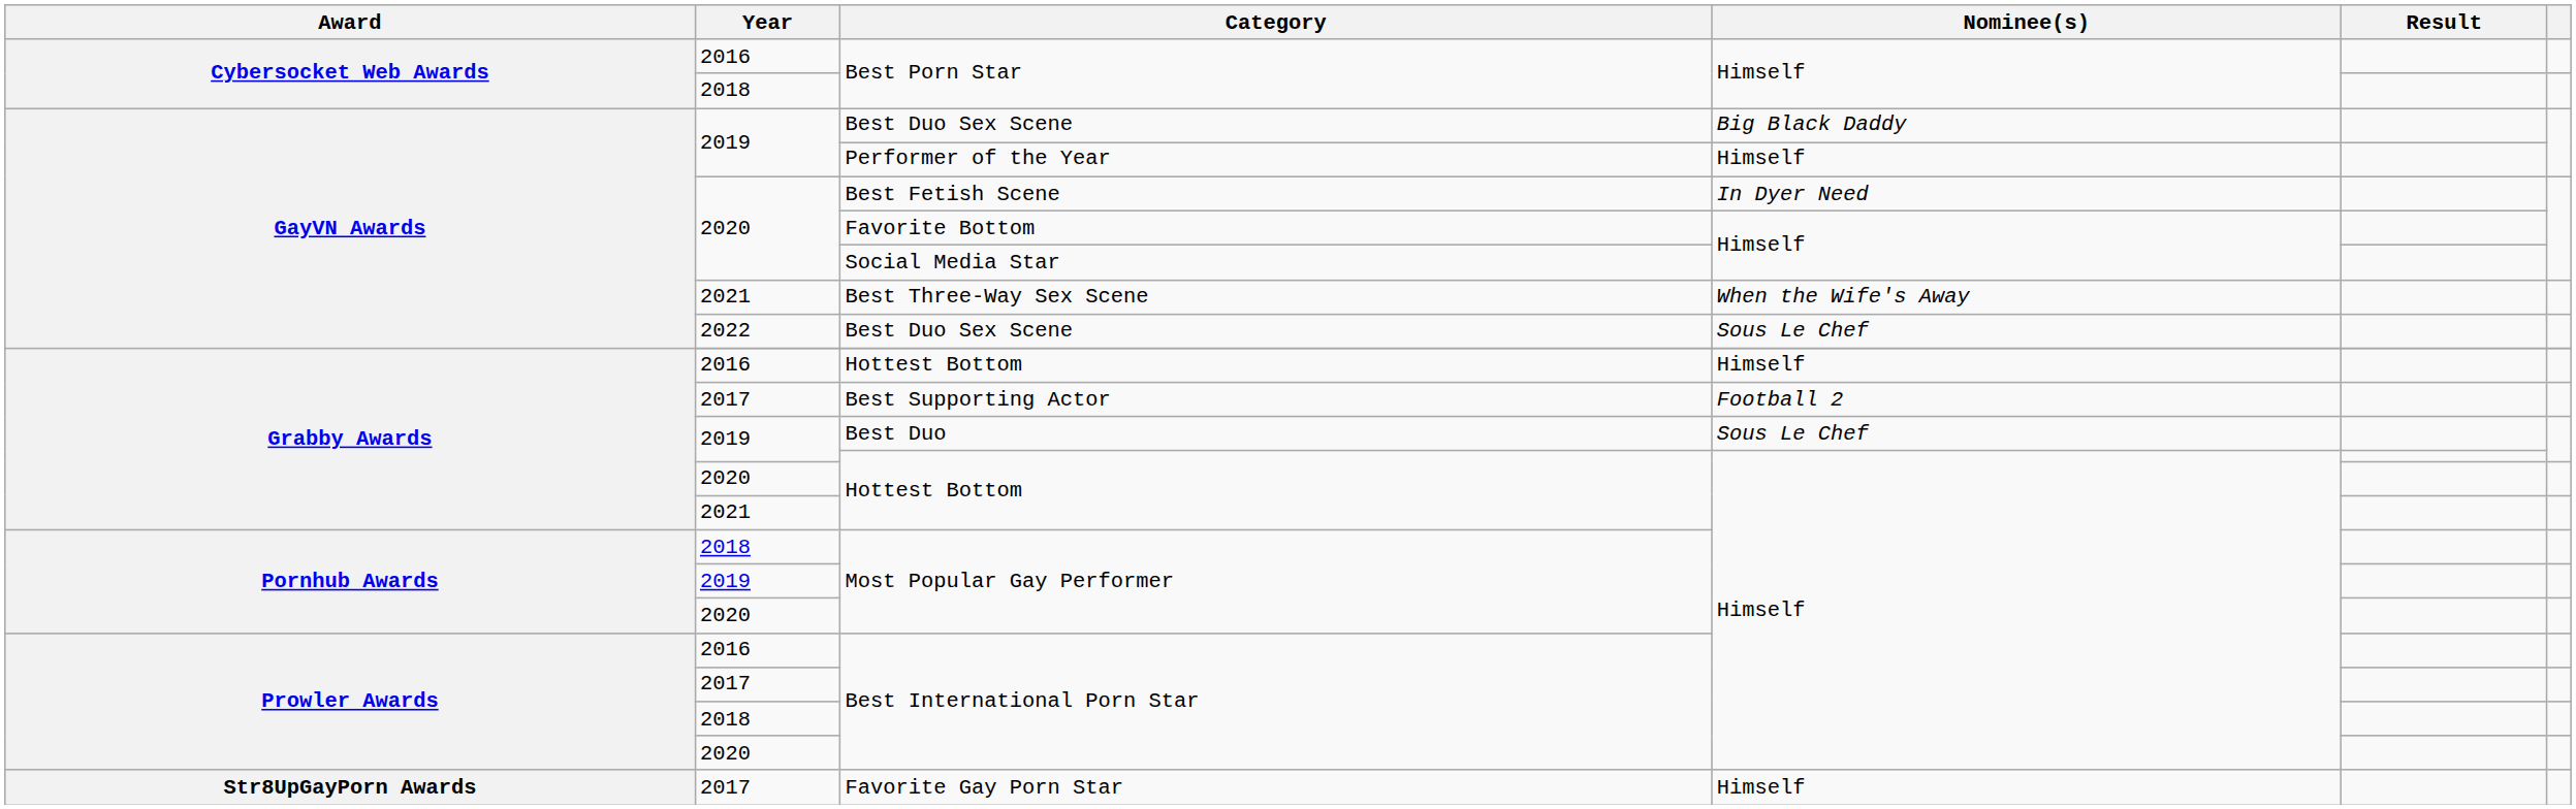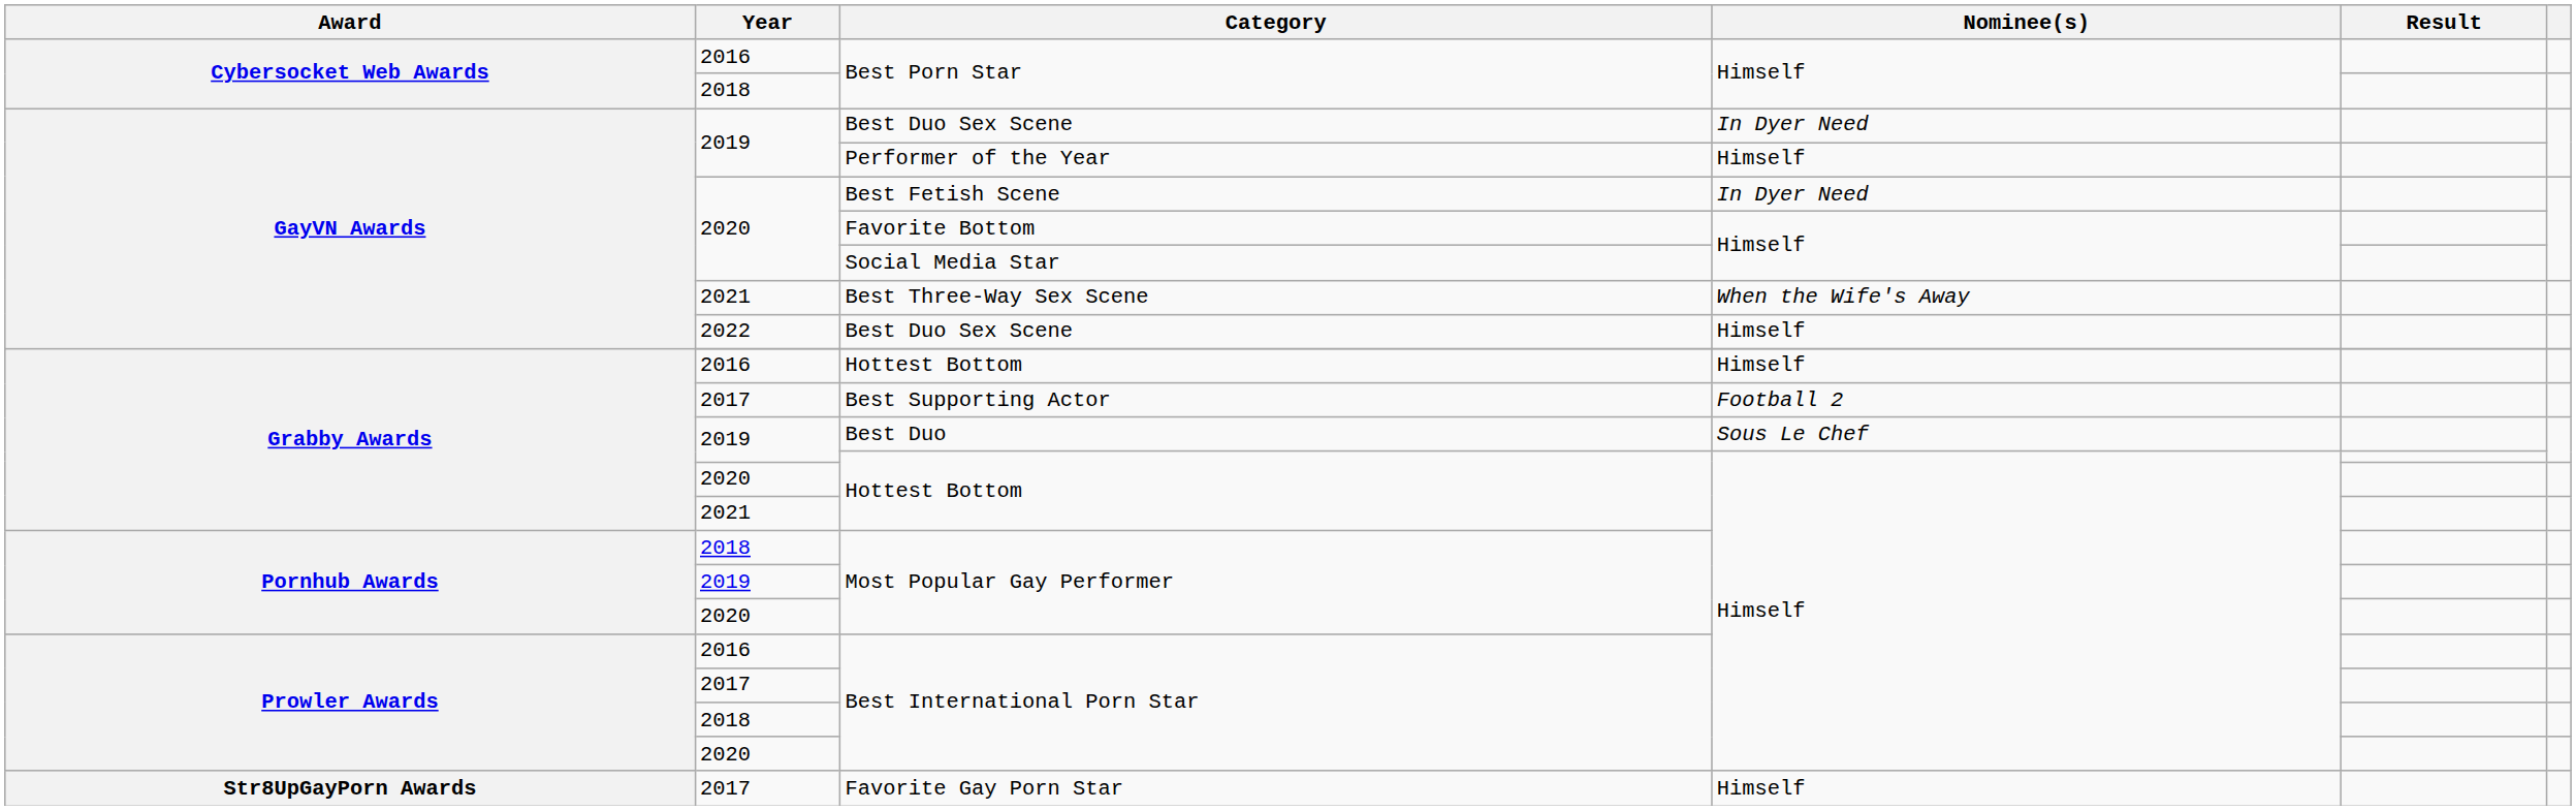2019 / Best Duo Sex Scene | Nominee(s): Big Black Daddy -> In Dyer Need
2022 / Best Duo Sex Scene | Nominee(s): Sous Le Chef -> Himself
